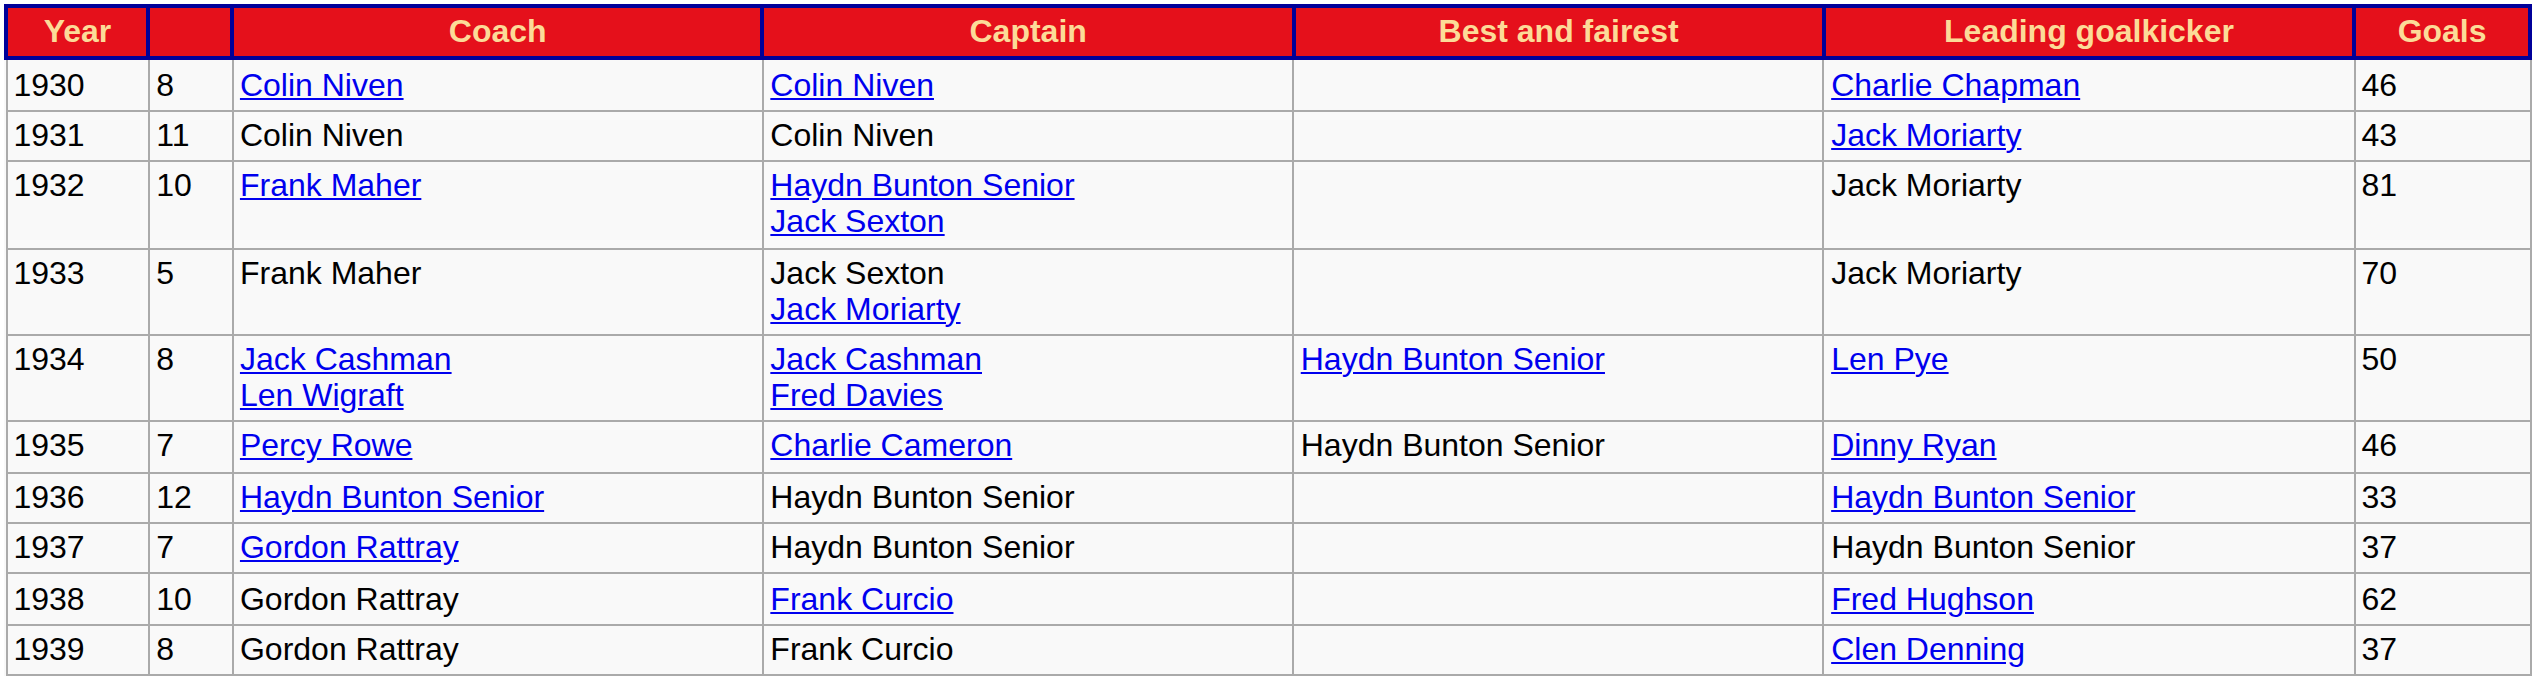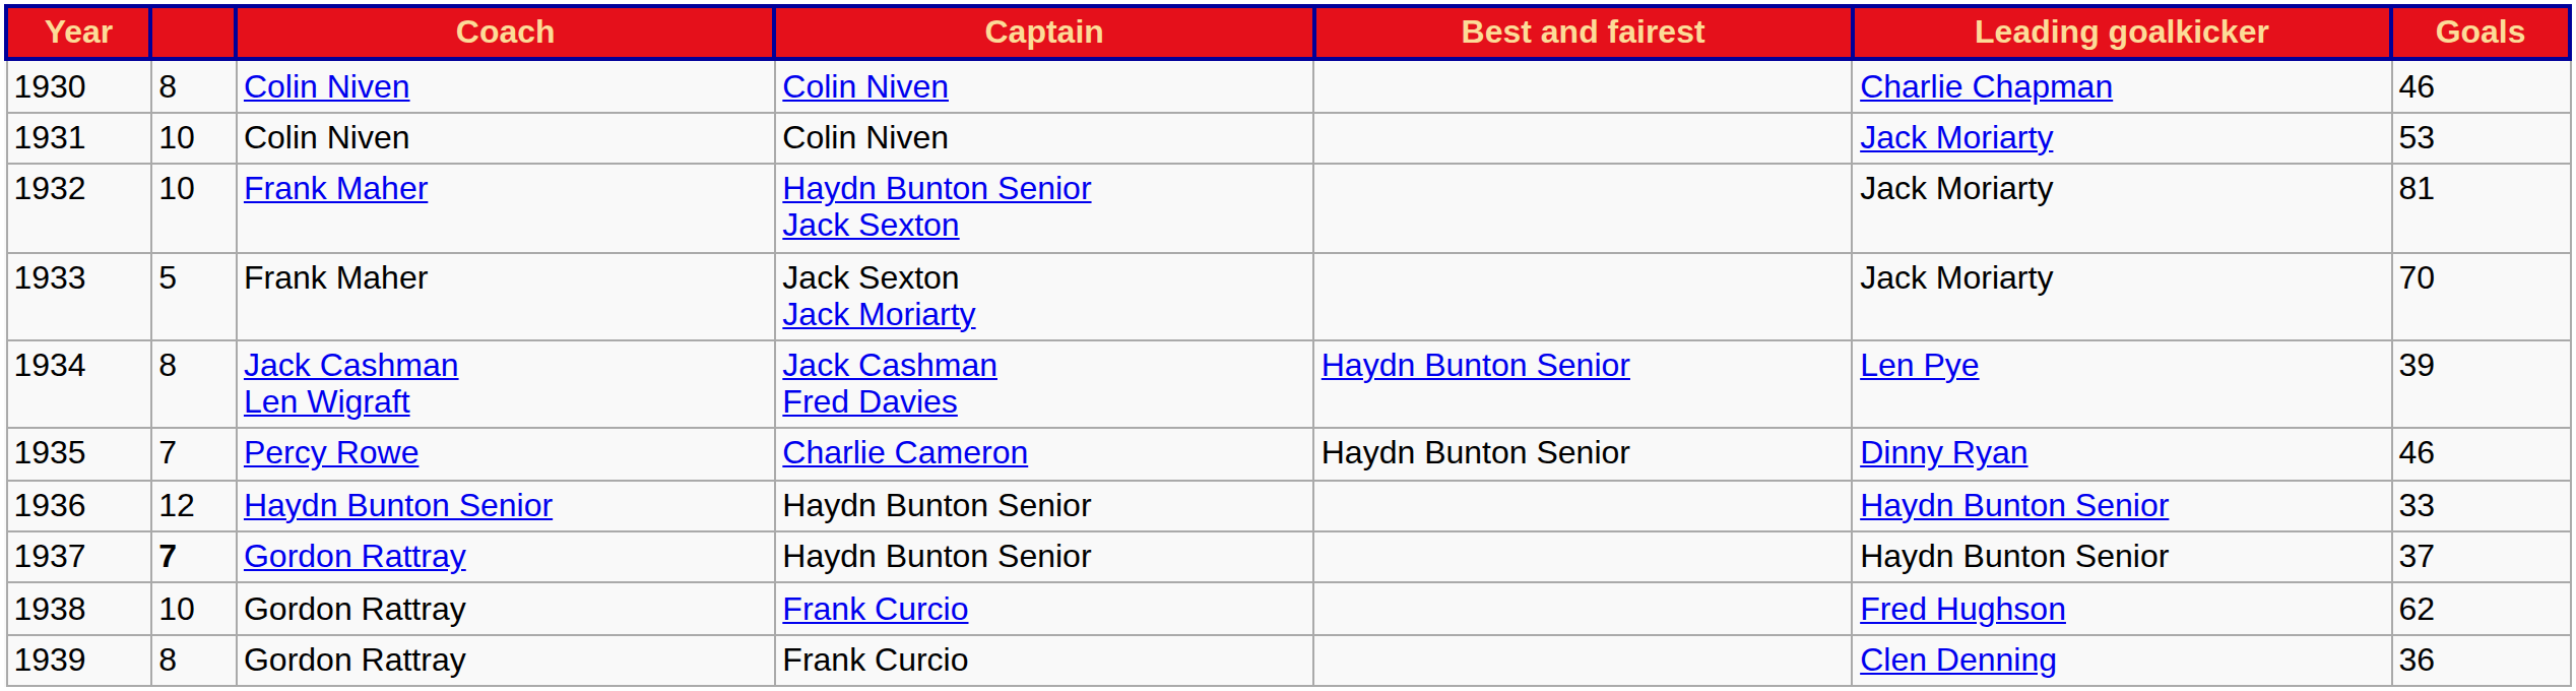1931 | column 2: 11 -> 10
1931 | Goals: 43 -> 53
1934 | Goals: 50 -> 39
1937 | column 2: normal -> bold
1939 | Goals: 37 -> 36
